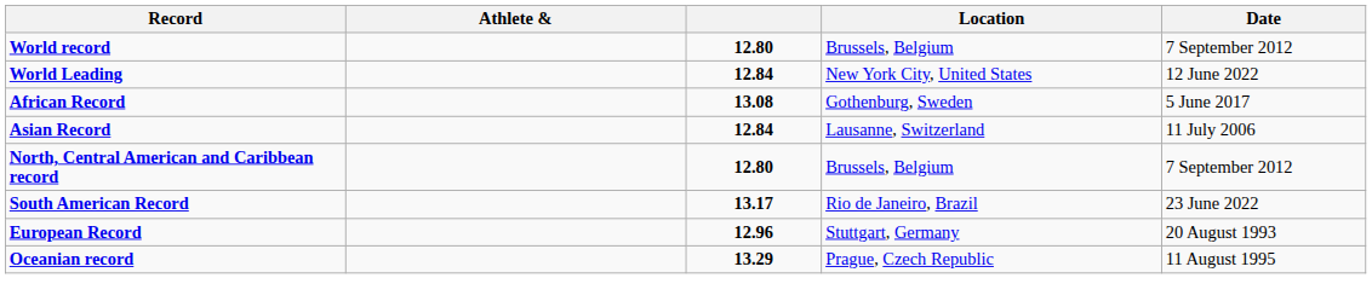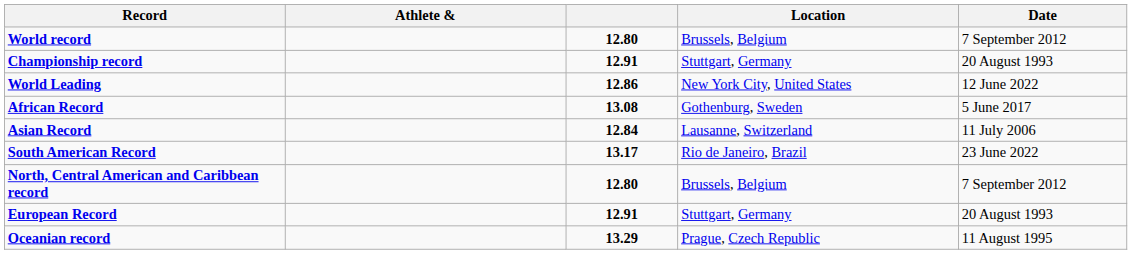+ row: Championship record | 12.91 | Stuttgart, Germany | 20 August 1993
World Leading | column 3: 12.84 -> 12.86
rows swapped: North, Central American and Caribbean record <-> South American Record
European Record | column 3: 12.96 -> 12.91
